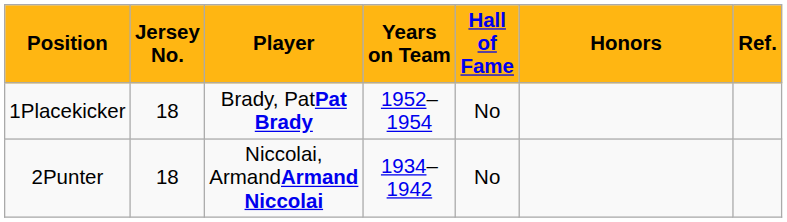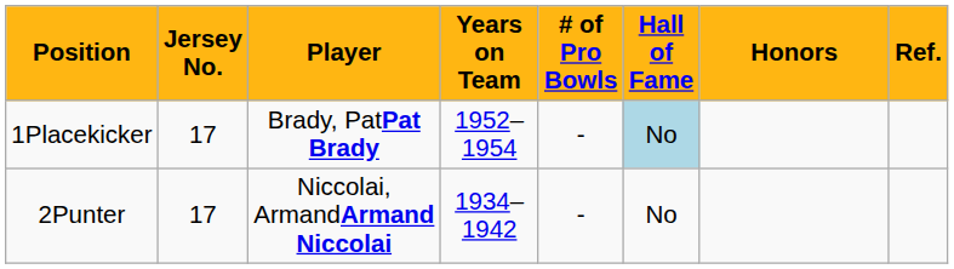+ column: # of Pro Bowls | - | -
1Placekicker | Jersey No.: 18 -> 17
1Placekicker | Hall of Fame: no background -> lightblue background
2Punter | Jersey No.: 18 -> 17
